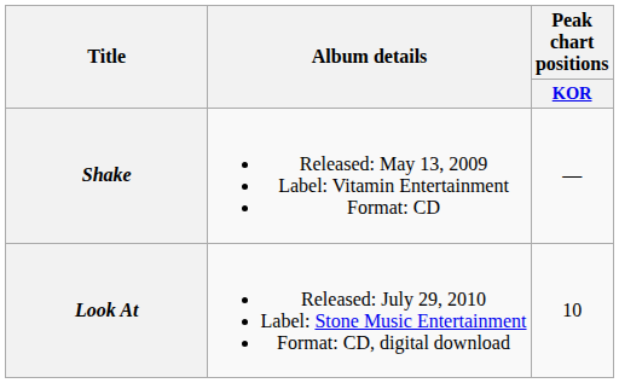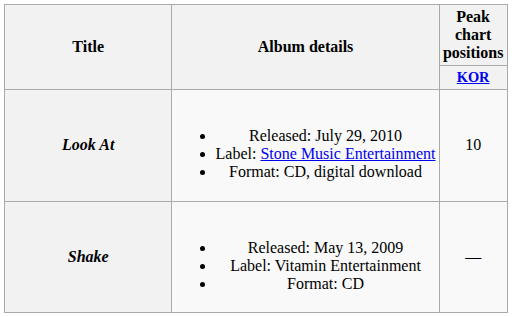rows swapped: Shake <-> Look At
